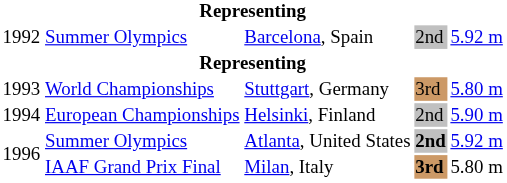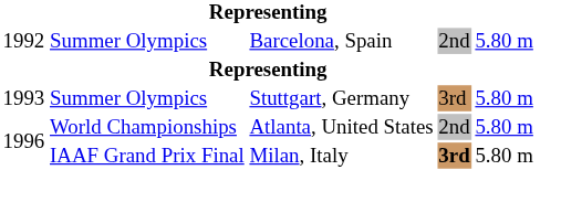Barcelona, Spain | column 5: 5.92 m -> 5.80 m
Stuttgart, Germany | column 2: World Championships -> Summer Olympics
- row: 1994 | European Championships | Helsinki, Finland | 2nd | 5.90 m
Atlanta, United States | column 2: Summer Olympics -> World Championships
Atlanta, United States | column 4: bold -> normal
Atlanta, United States | column 5: 5.92 m -> 5.80 m
